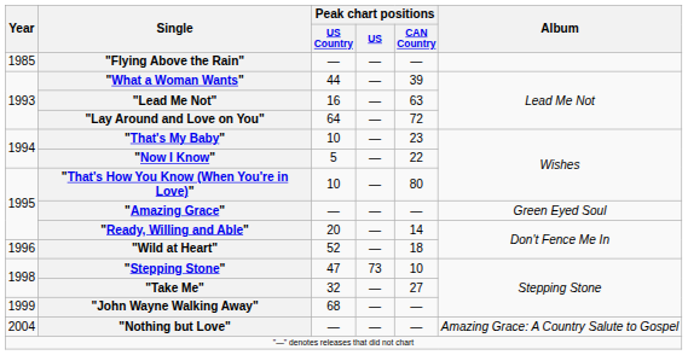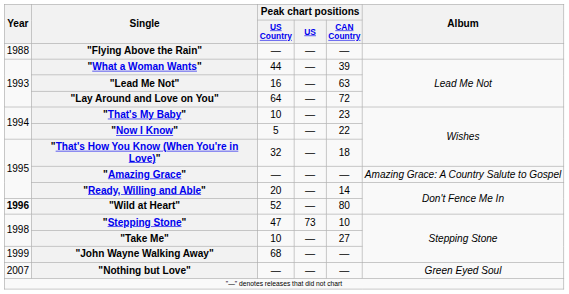"Flying Above the Rain" | Year: 1985 -> 1988
"That's How You Know (When You're in Love)" | Peak chart positions / US Country: 10 -> 32
"That's How You Know (When You're in Love)" | Peak chart positions / CAN Country: 80 -> 18
"Amazing Grace" | Album: Green Eyed Soul -> Amazing Grace: A Country Salute to Gospel
"Wild at Heart" | Year: normal -> bold
"Wild at Heart" | Peak chart positions / CAN Country: 18 -> 80
"Take Me" | Peak chart positions / US Country: 32 -> 10
"Nothing but Love" | Year: 2004 -> 2007
"Nothing but Love" | Album: Amazing Grace: A Country Salute to Gospel -> Green Eyed Soul
